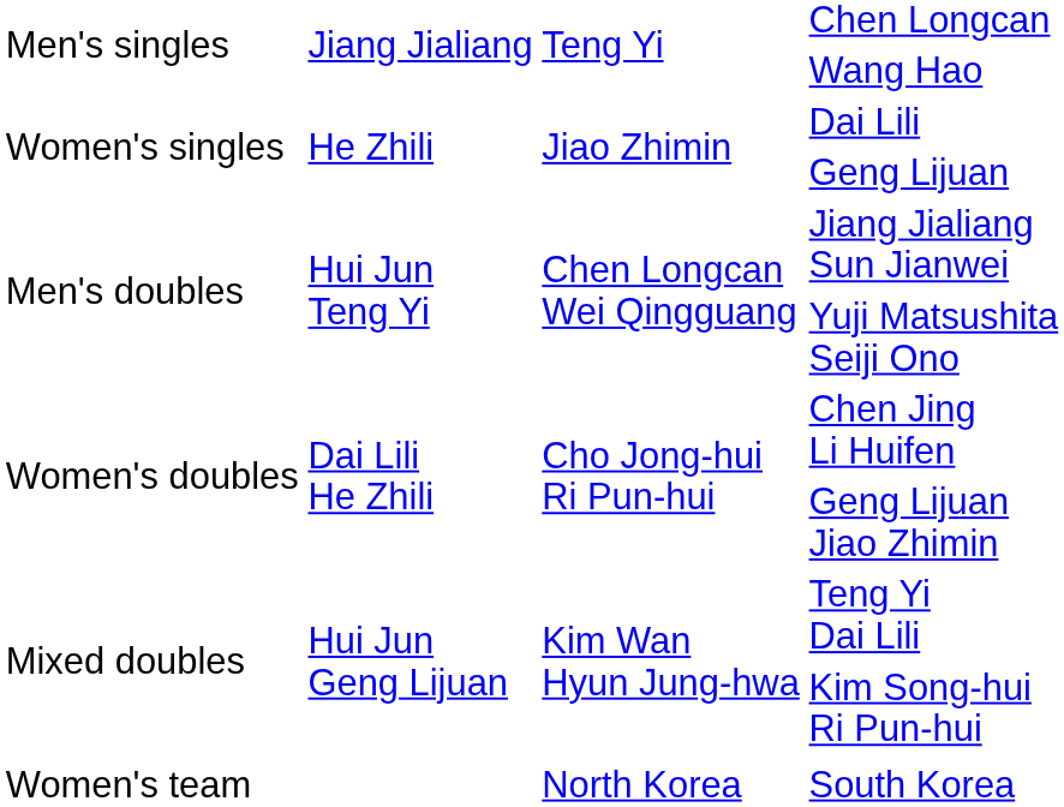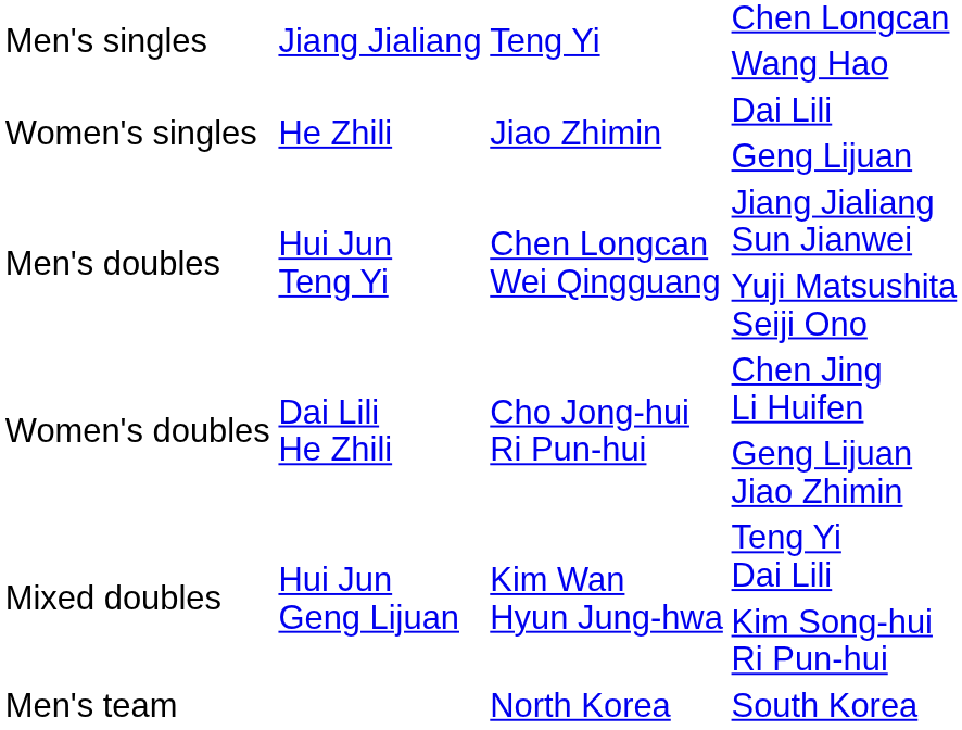+ row: Men's team | North Korea | South Korea
- row: Women's team | North Korea | South Korea
